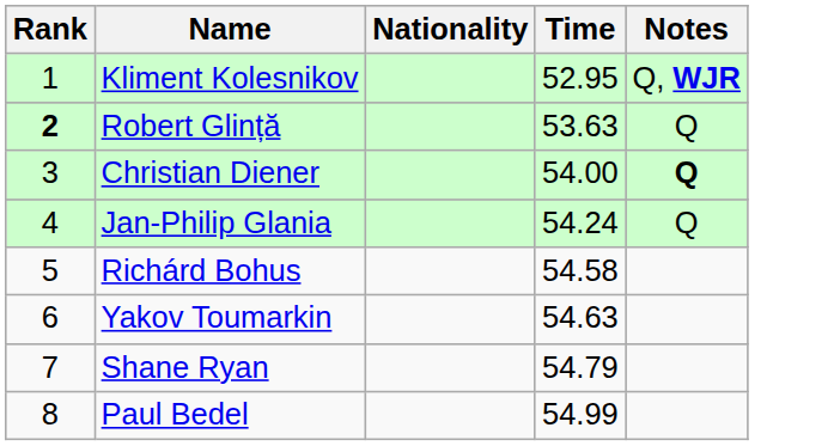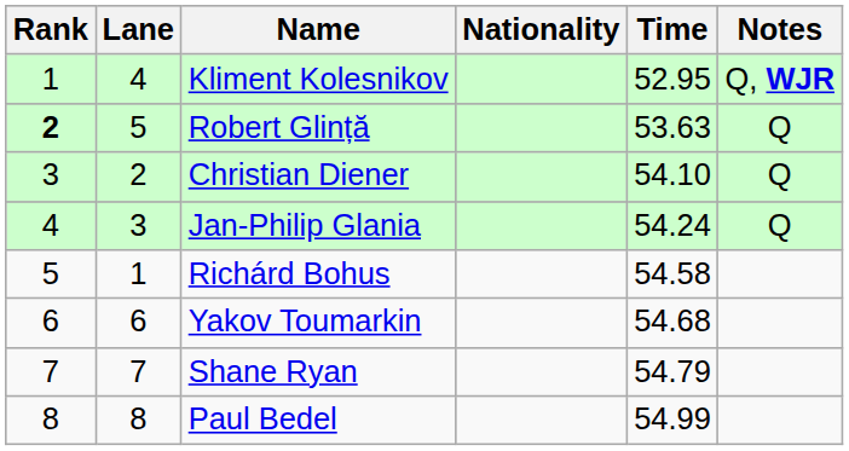+ column: Lane | 4 | 5 | 2 | 3 | 1 | 6 | 7 | 8
Christian Diener | Time: 54.00 -> 54.10
Christian Diener | Notes: bold -> normal
Yakov Toumarkin | Time: 54.63 -> 54.68
